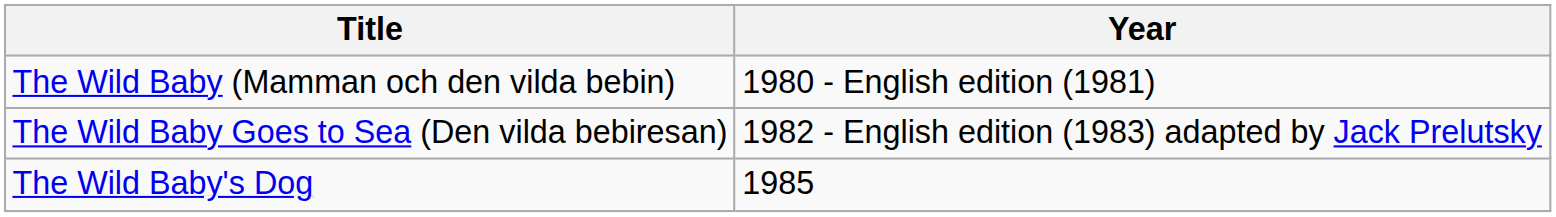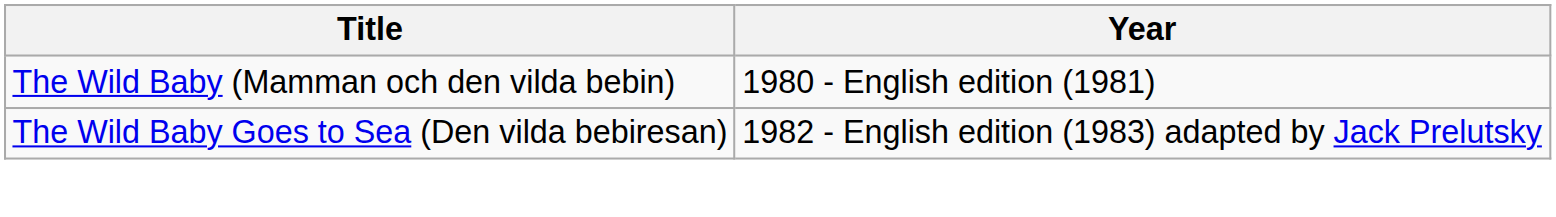- row: The Wild Baby's Dog | 1985
